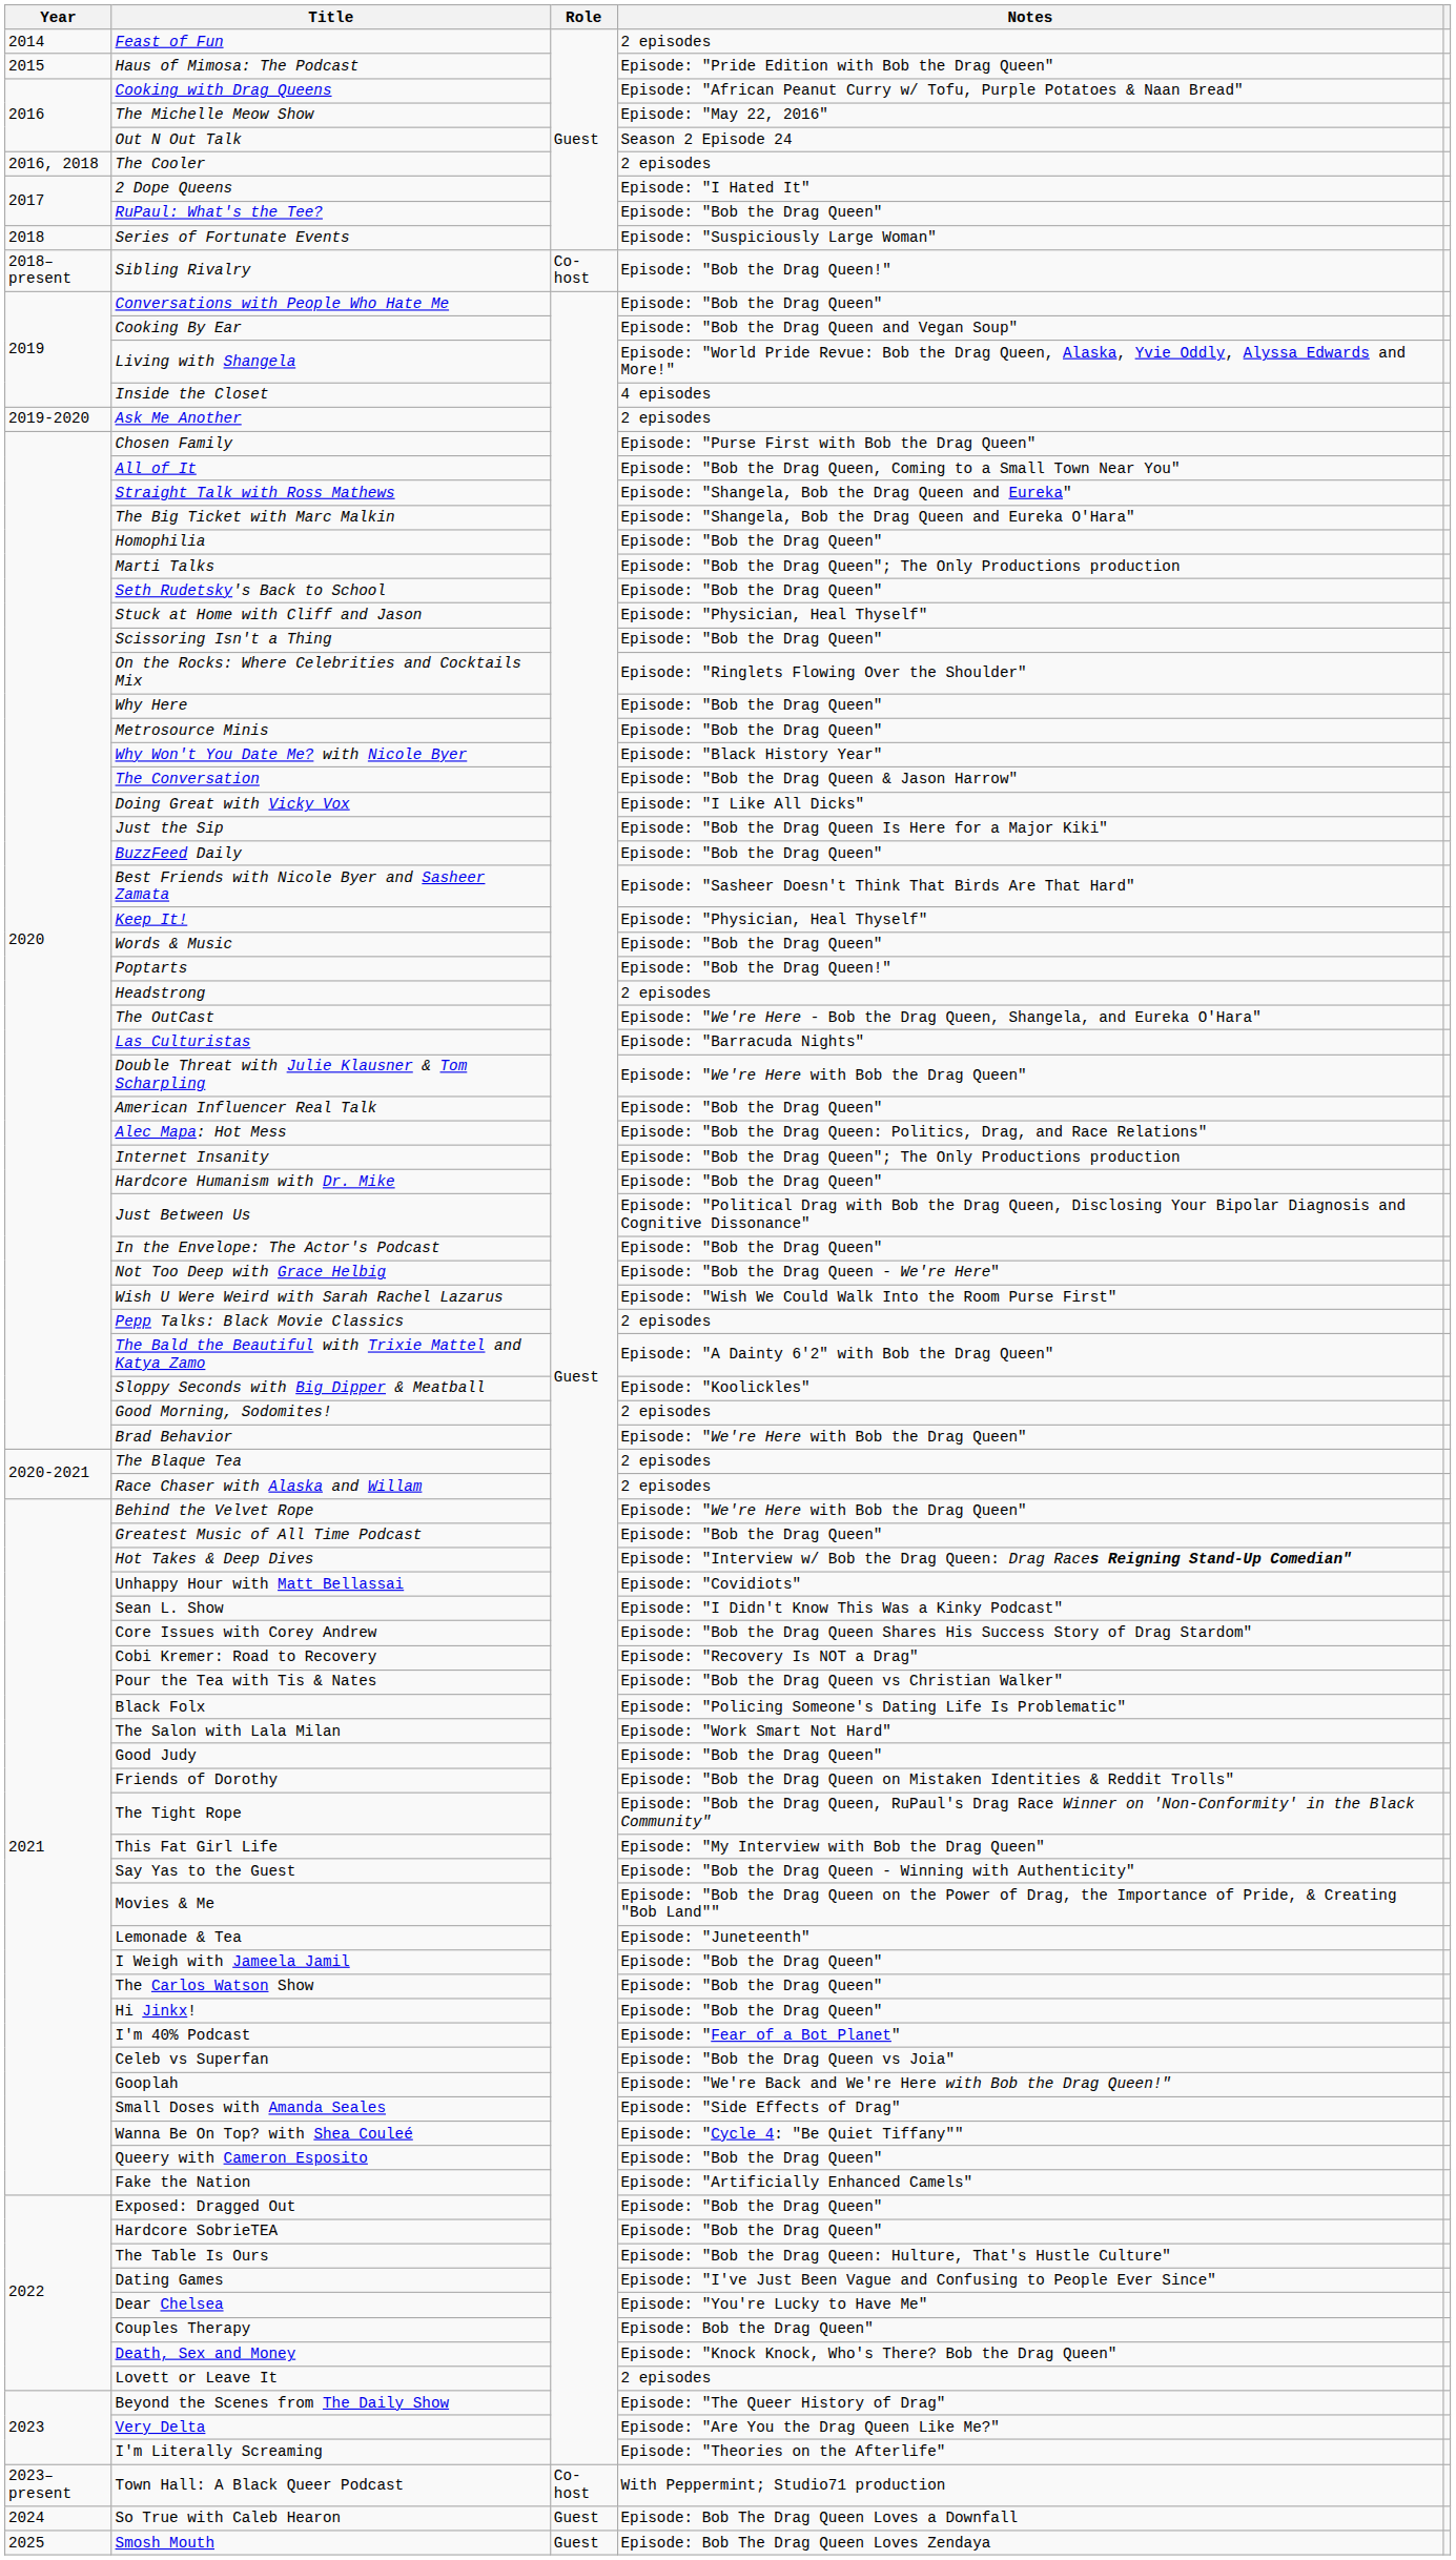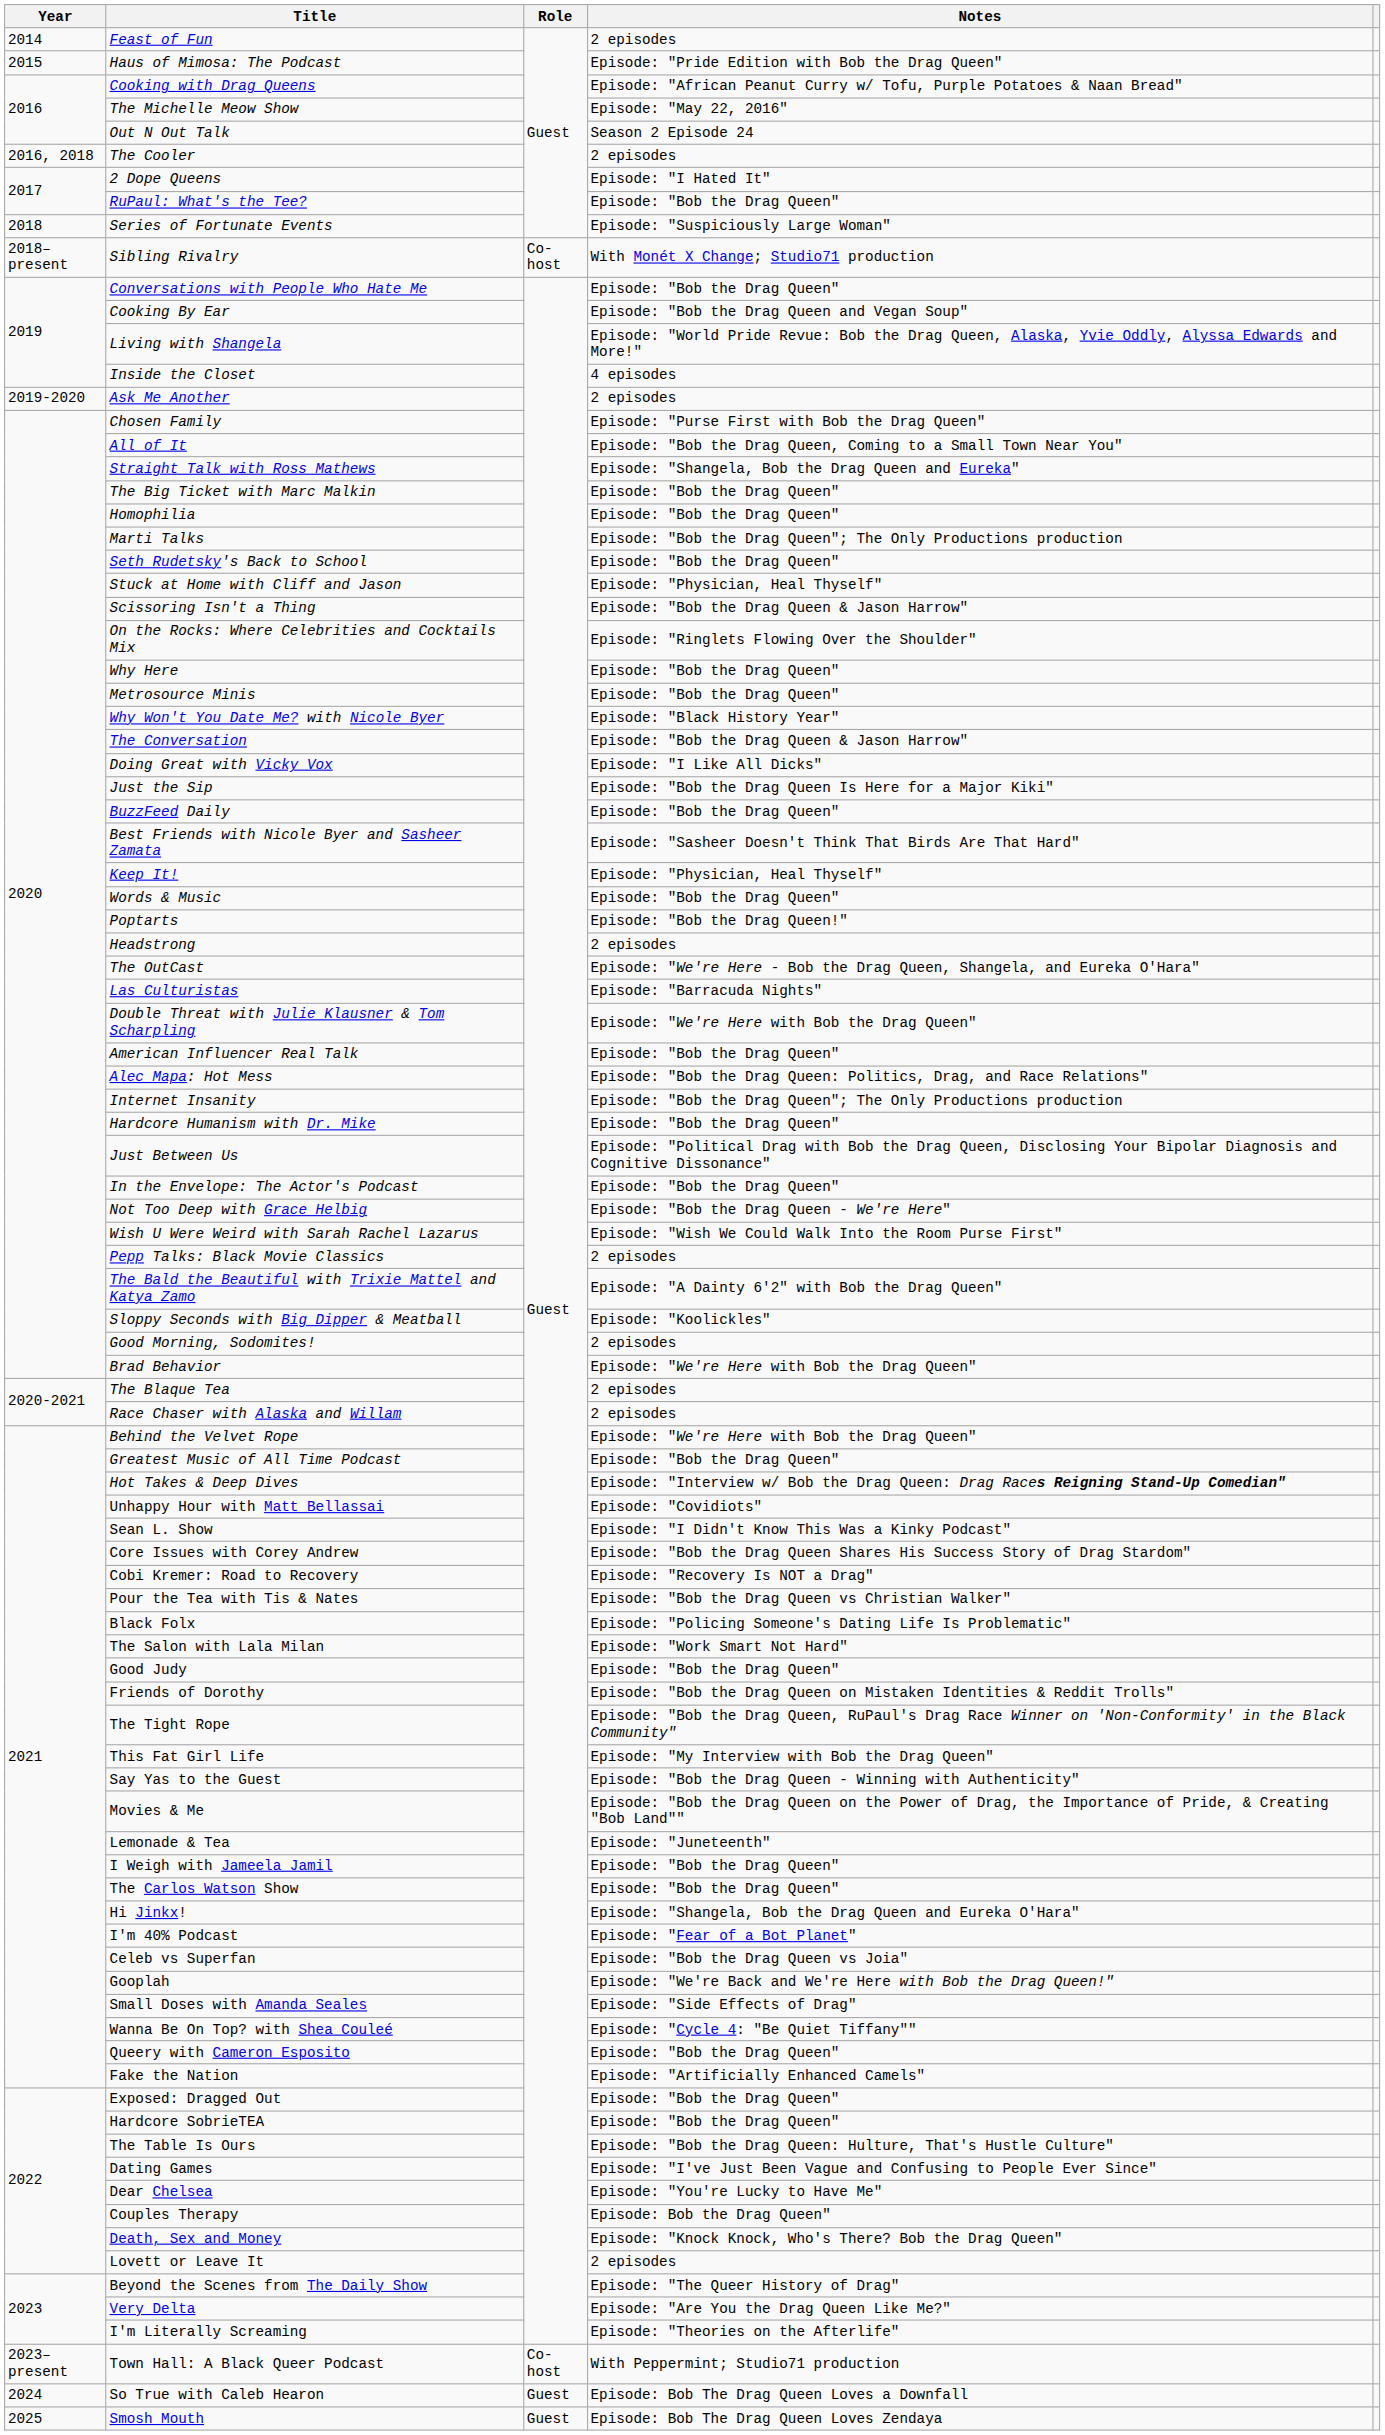Sibling Rivalry | Notes: Episode: "Bob the Drag Queen!" -> With Monét X Change; Studio71 production
The Big Ticket with Marc Malkin | Notes: Episode: "Shangela, Bob the Drag Queen and Eureka O'Hara" -> Episode: "Bob the Drag Queen"
Scissoring Isn't a Thing | Notes: Episode: "Bob the Drag Queen" -> Episode: "Bob the Drag Queen & Jason Harrow"
Hi Jinkx! | Notes: Episode: "Bob the Drag Queen" -> Episode: "Shangela, Bob the Drag Queen and Eureka O'Hara"
